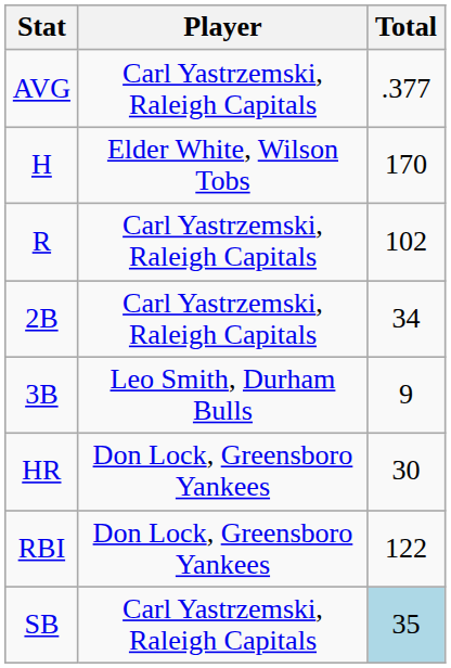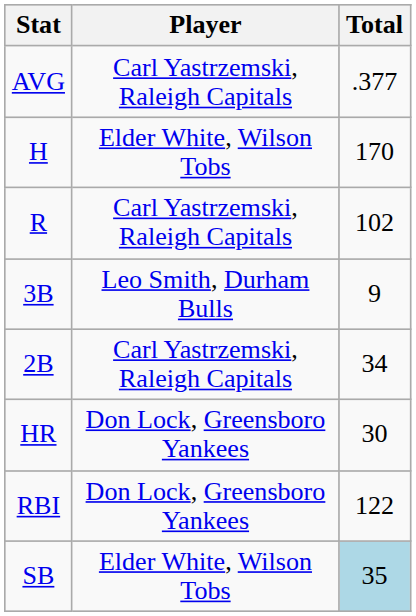rows swapped: 2B <-> 3B
SB | Player: Carl Yastrzemski, Raleigh Capitals -> Elder White, Wilson Tobs
